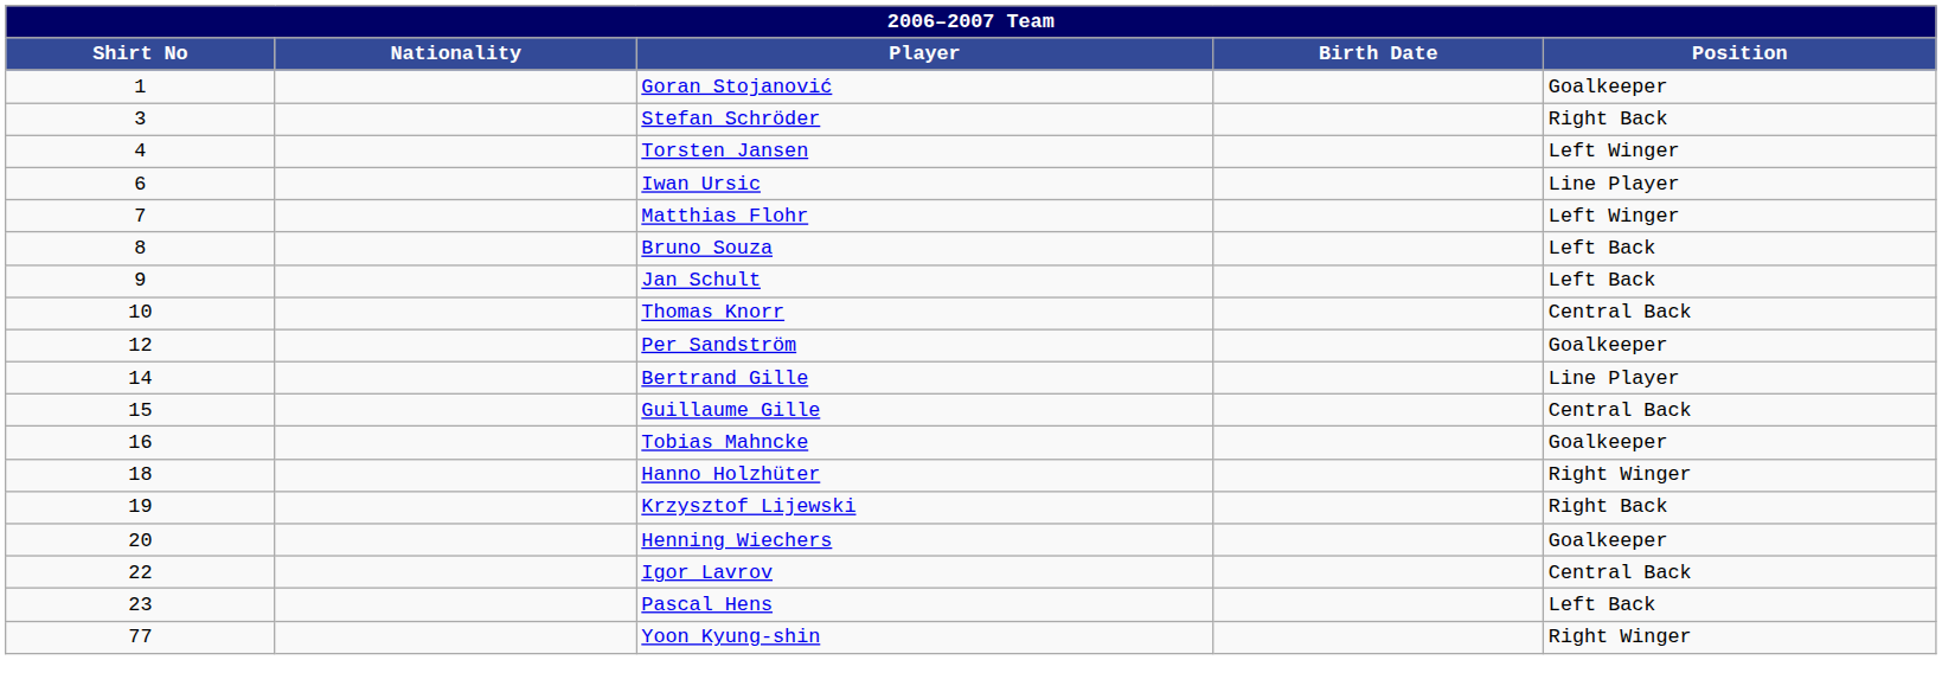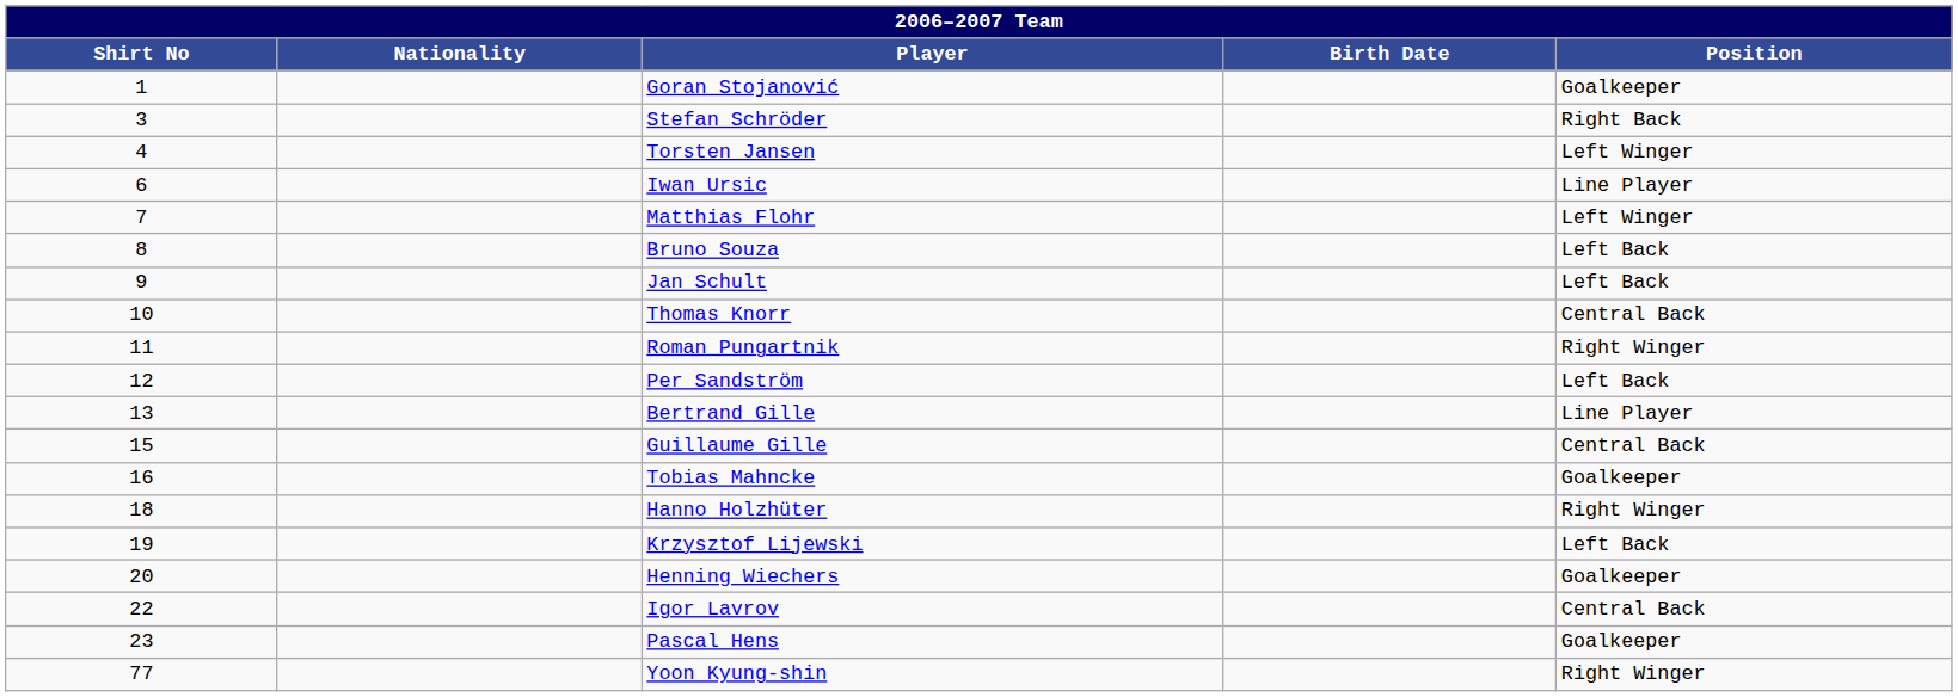+ row: 11 | Roman Pungartnik | Right Winger
Per Sandström | Position: Goalkeeper -> Left Back
Bertrand Gille | Shirt No: 14 -> 13
Krzysztof Lijewski | Position: Right Back -> Left Back
Pascal Hens | Position: Left Back -> Goalkeeper
